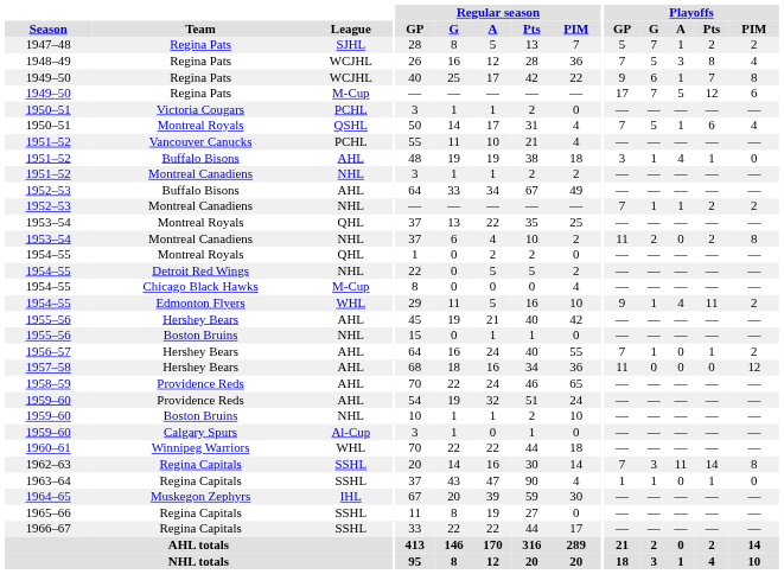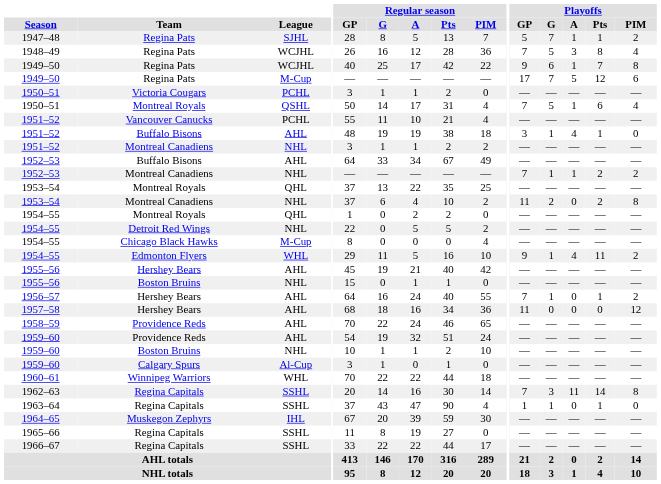1947–48 | Playoffs / Pts: 2 -> 1
